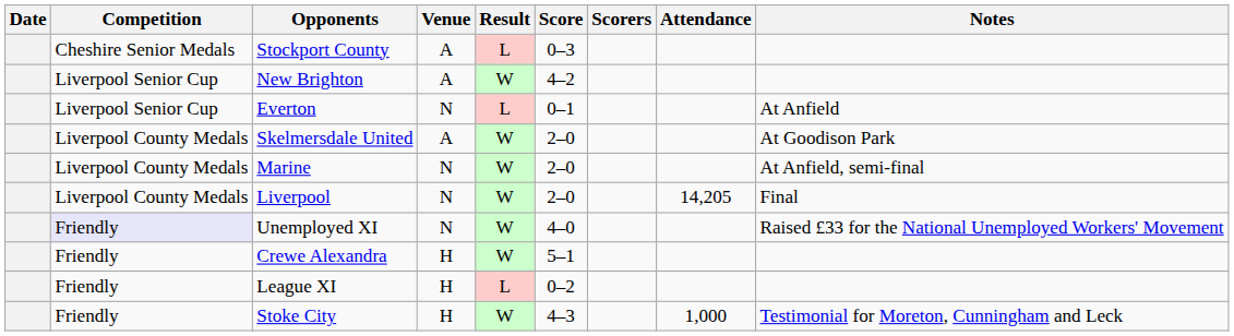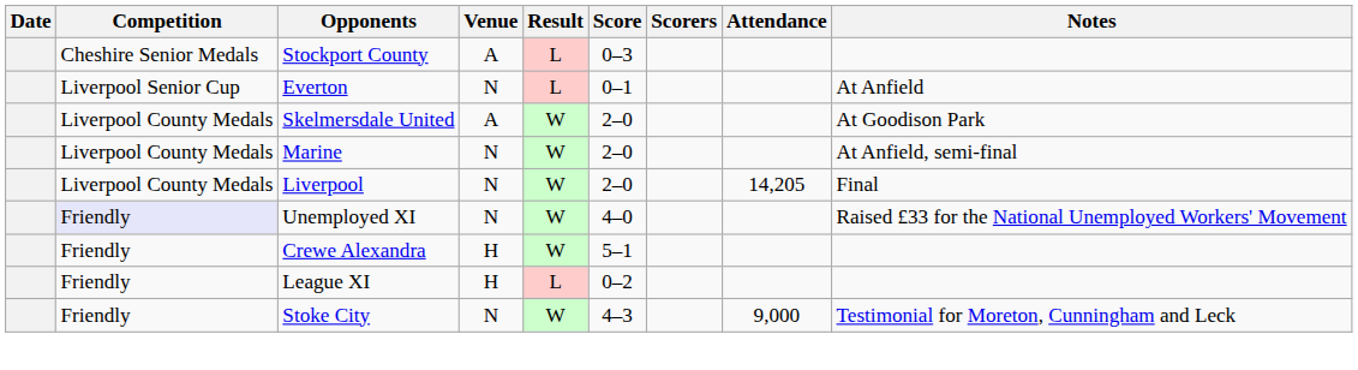- row: Liverpool Senior Cup | New Brighton | A | W | 4–2
Stoke City | Venue: H -> N
Stoke City | Attendance: 1,000 -> 9,000
